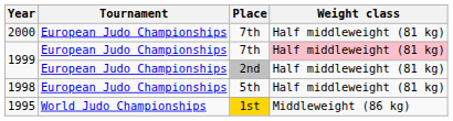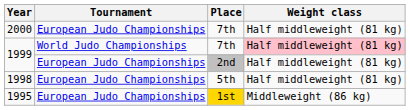1999 / 7th | Tournament: European Judo Championships -> World Judo Championships
1995 | Tournament: World Judo Championships -> European Judo Championships
